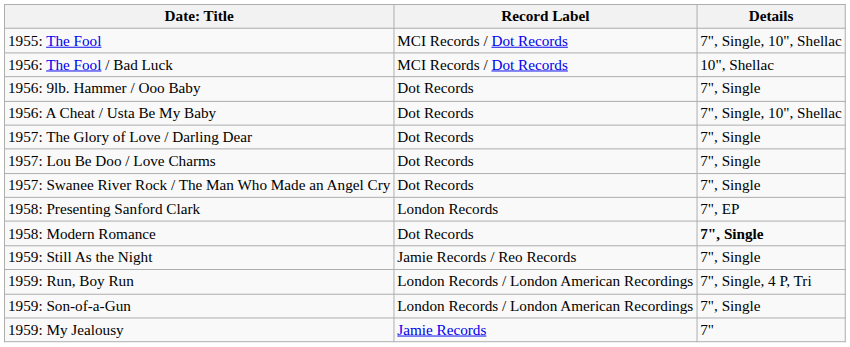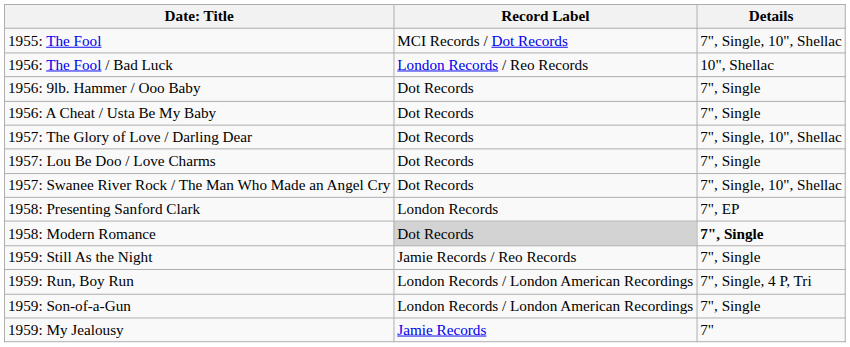1956: The Fool / Bad Luck | Record Label: MCI Records / Dot Records -> London Records / Reo Records
1956: A Cheat / Usta Be My Baby | Details: 7", Single, 10", Shellac -> 7", Single
1957: The Glory of Love / Darling Dear | Details: 7", Single -> 7", Single, 10", Shellac
1957: Swanee River Rock / The Man Who Made an Angel Cry | Details: 7", Single -> 7", Single, 10", Shellac
1958: Modern Romance | Record Label: no background -> lightgrey background
